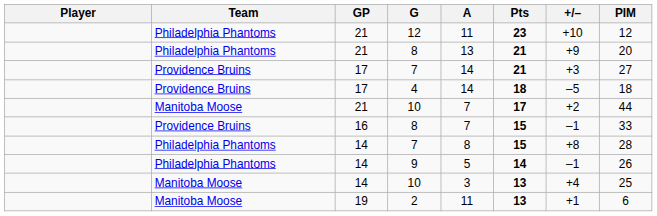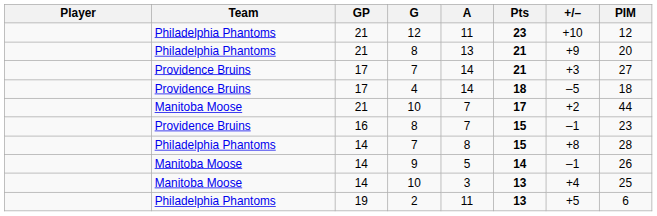16 / 8 | PIM: 33 -> 23
9 | Team: Philadelphia Phantoms -> Manitoba Moose
2 | Team: Manitoba Moose -> Philadelphia Phantoms
2 | +/–: +1 -> +5
